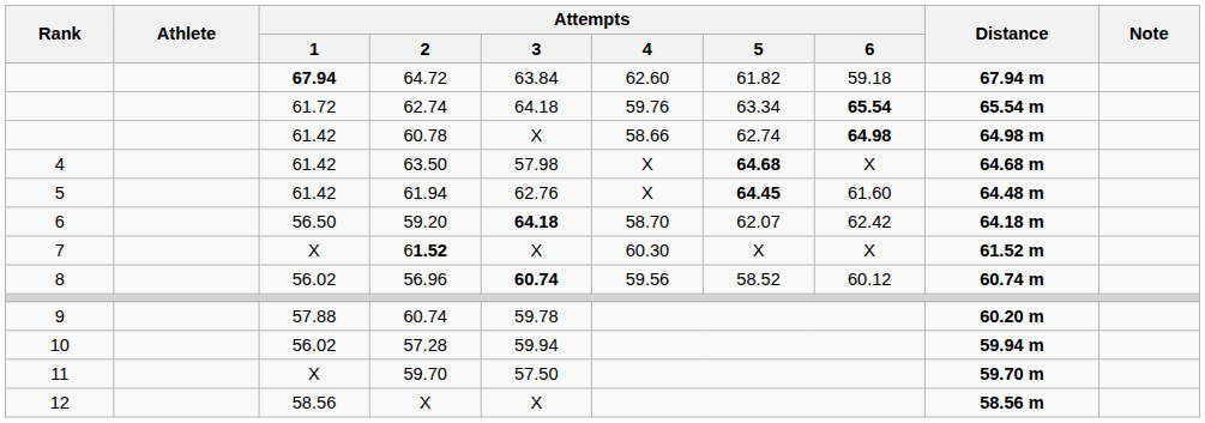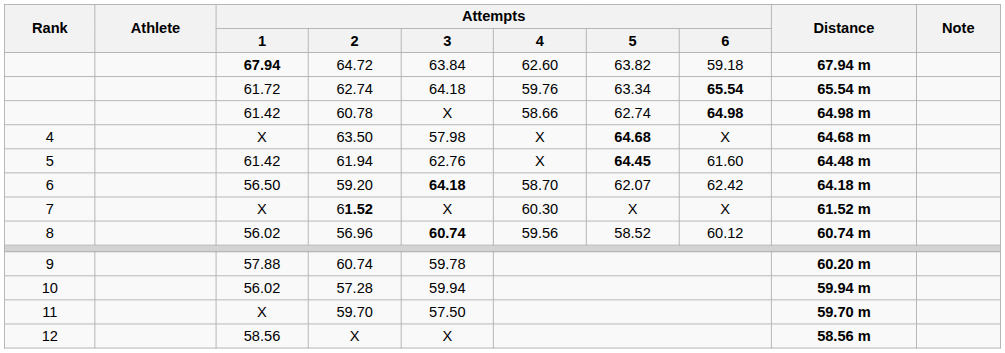64.72 | Attempts / 5: 61.82 -> 63.82
63.50 | Attempts / 1: 61.42 -> X
